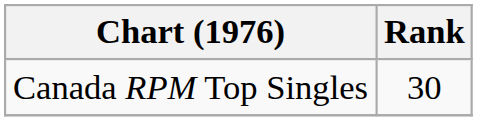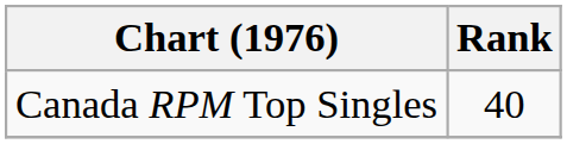Canada RPM Top Singles | Rank: 30 -> 40
